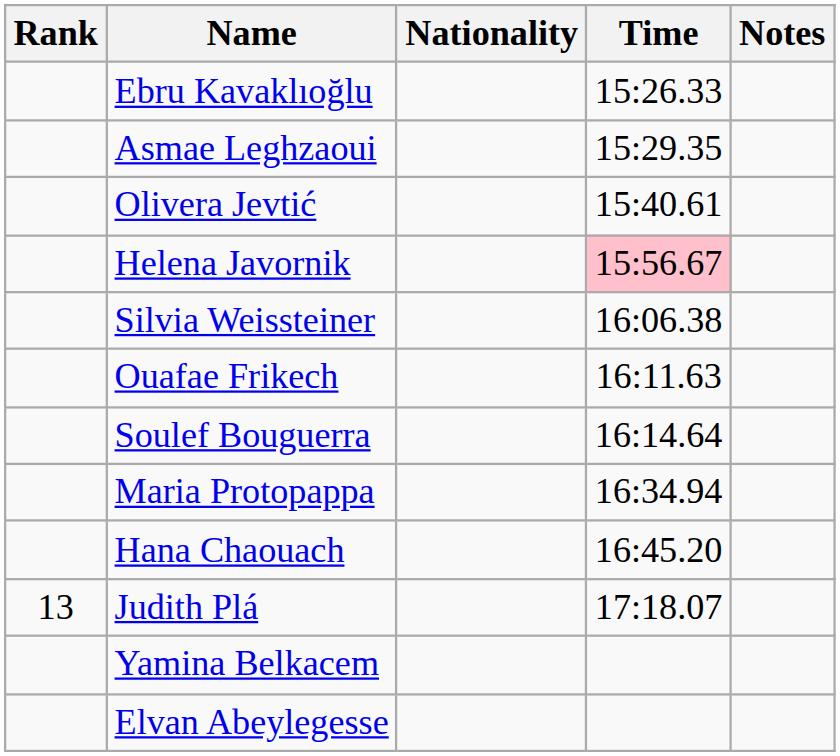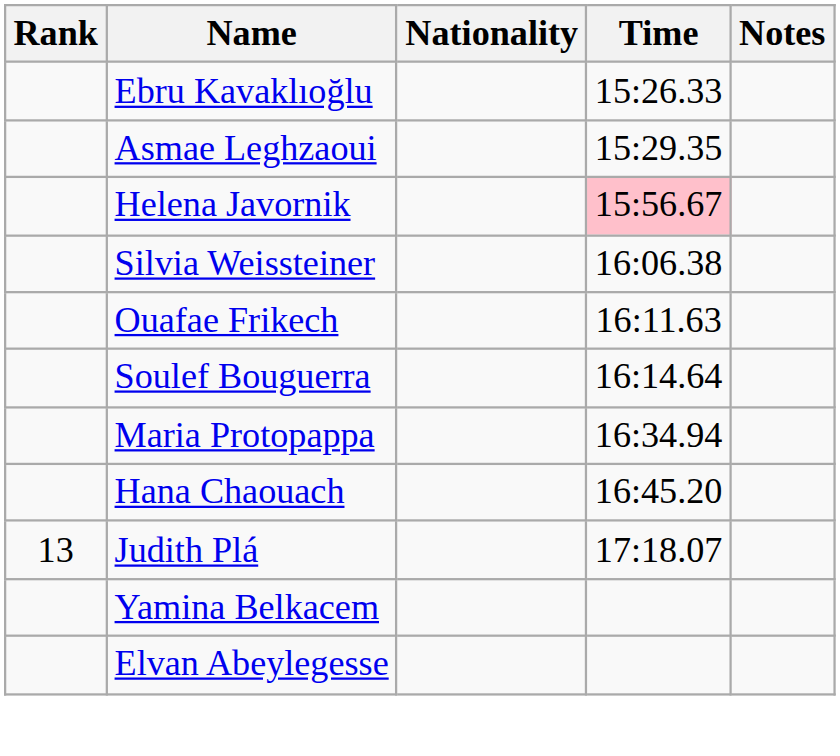- row: Olivera Jevtić | 15:40.61
